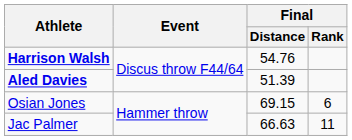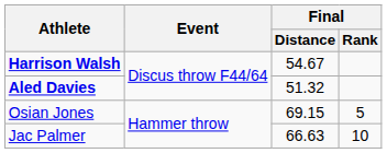Harrison Walsh | Final / Distance: 54.76 -> 54.67
Aled Davies | Final / Distance: 51.39 -> 51.32
Osian Jones | Final / Rank: 6 -> 5
Jac Palmer | Final / Rank: 11 -> 10
